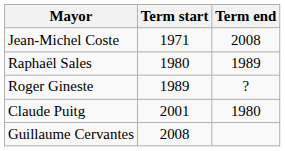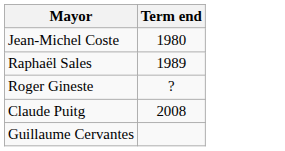- column: Term start | 1971 | 1980 | 1989 | 2001 | 2008
Jean-Michel Coste | Term end: 2008 -> 1980
Claude Puitg | Term end: 1980 -> 2008
